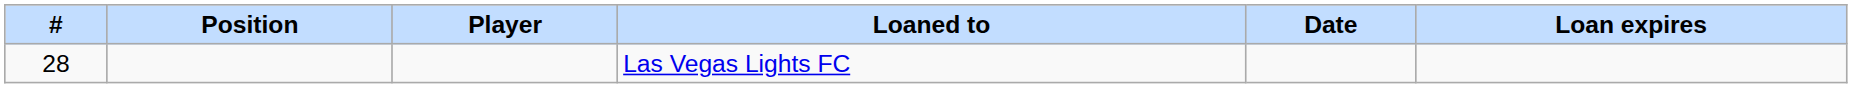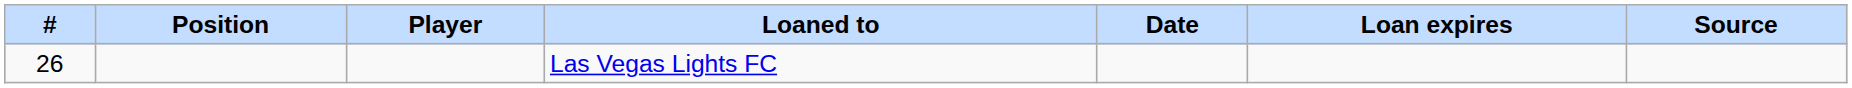+ column: Source
Las Vegas Lights FC | #: 28 -> 26
